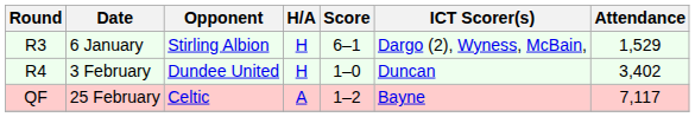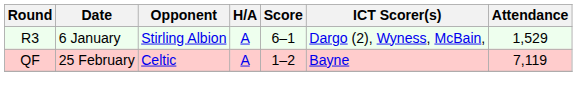6 January | H/A: H -> A
- row: R4 | 3 February | Dundee United | H | 1–0 | Duncan | 3,402
25 February | Attendance: 7,117 -> 7,119
